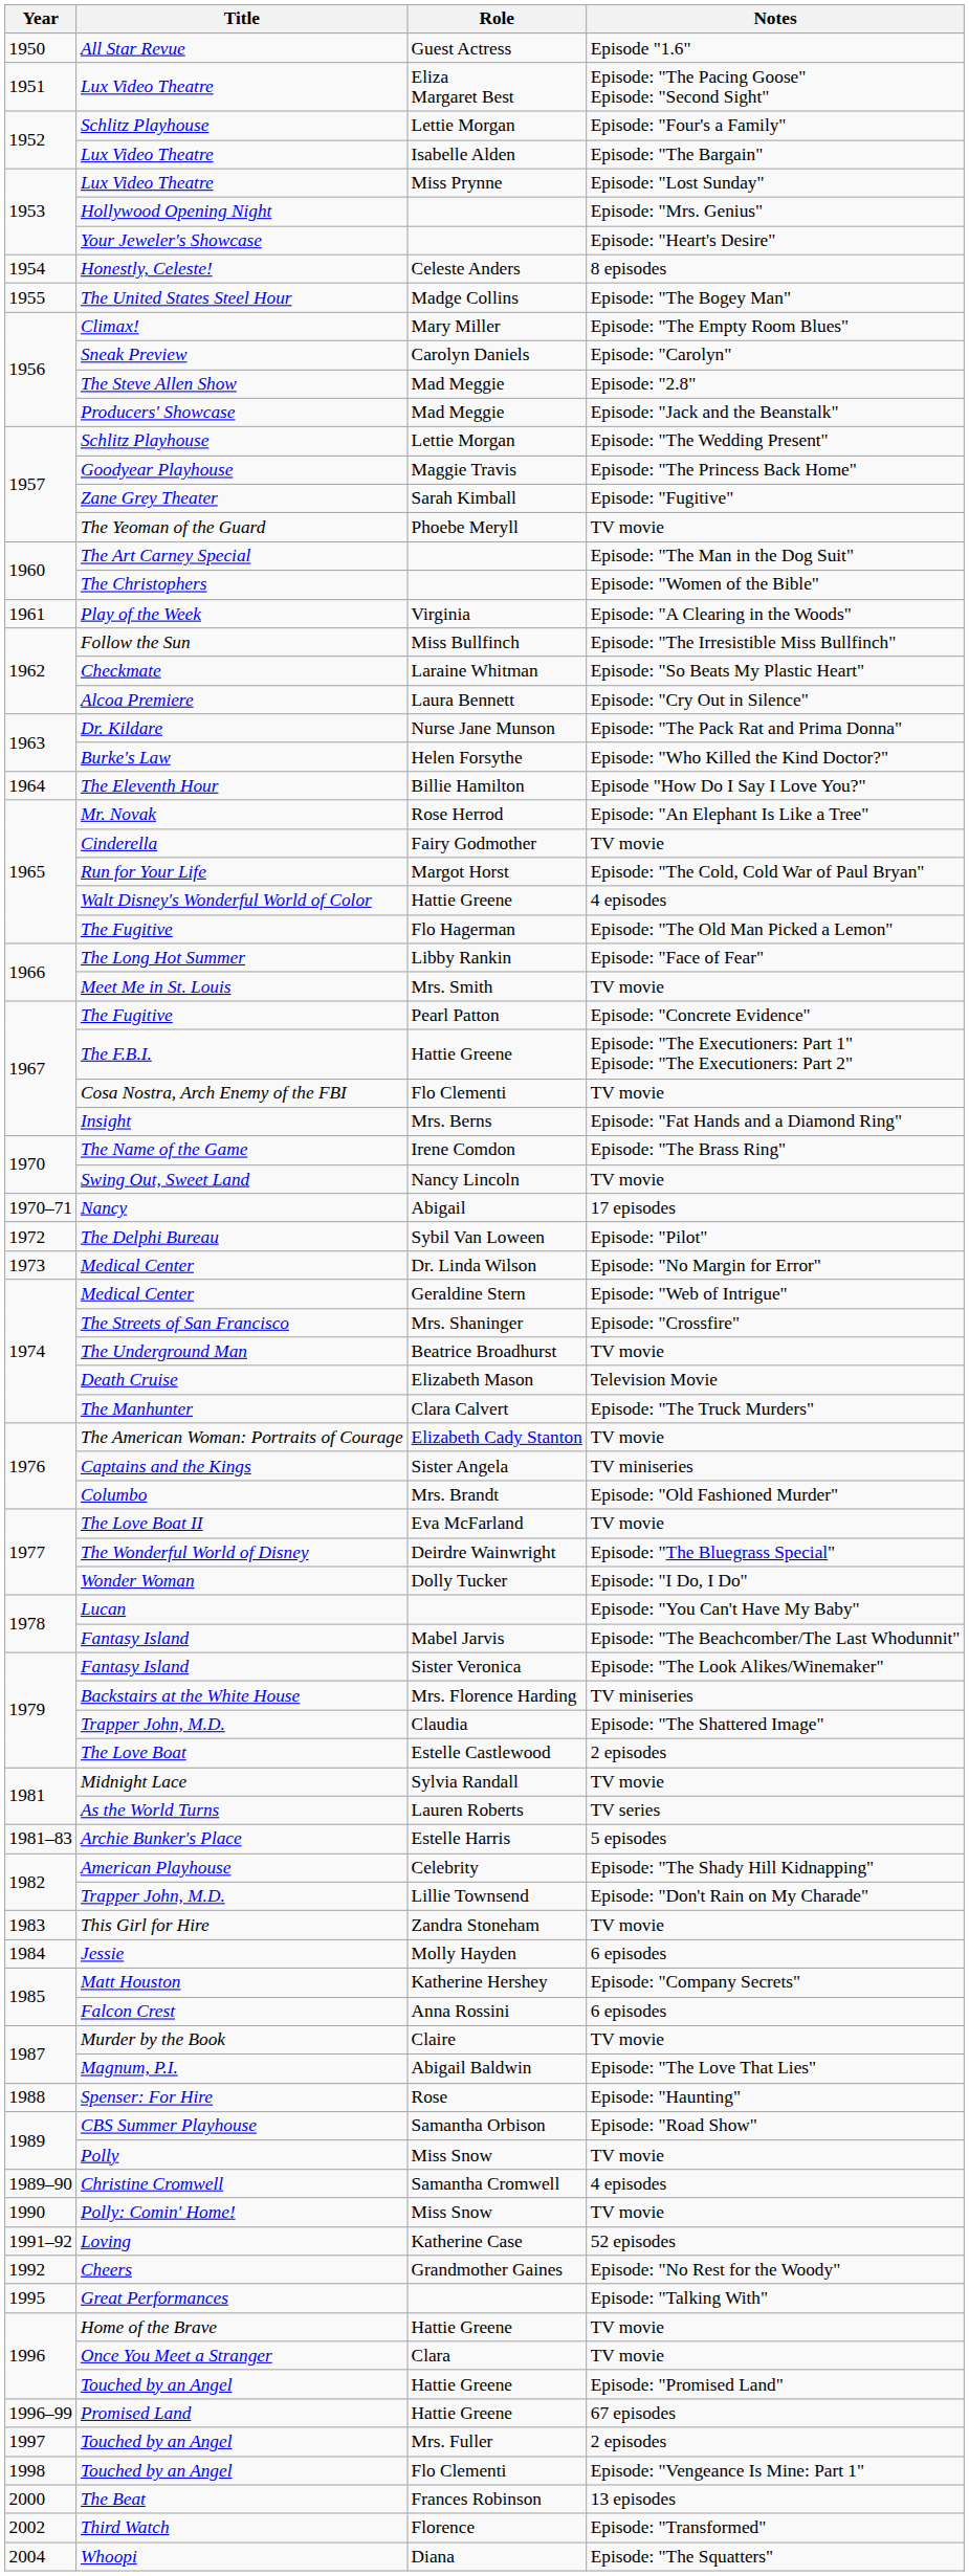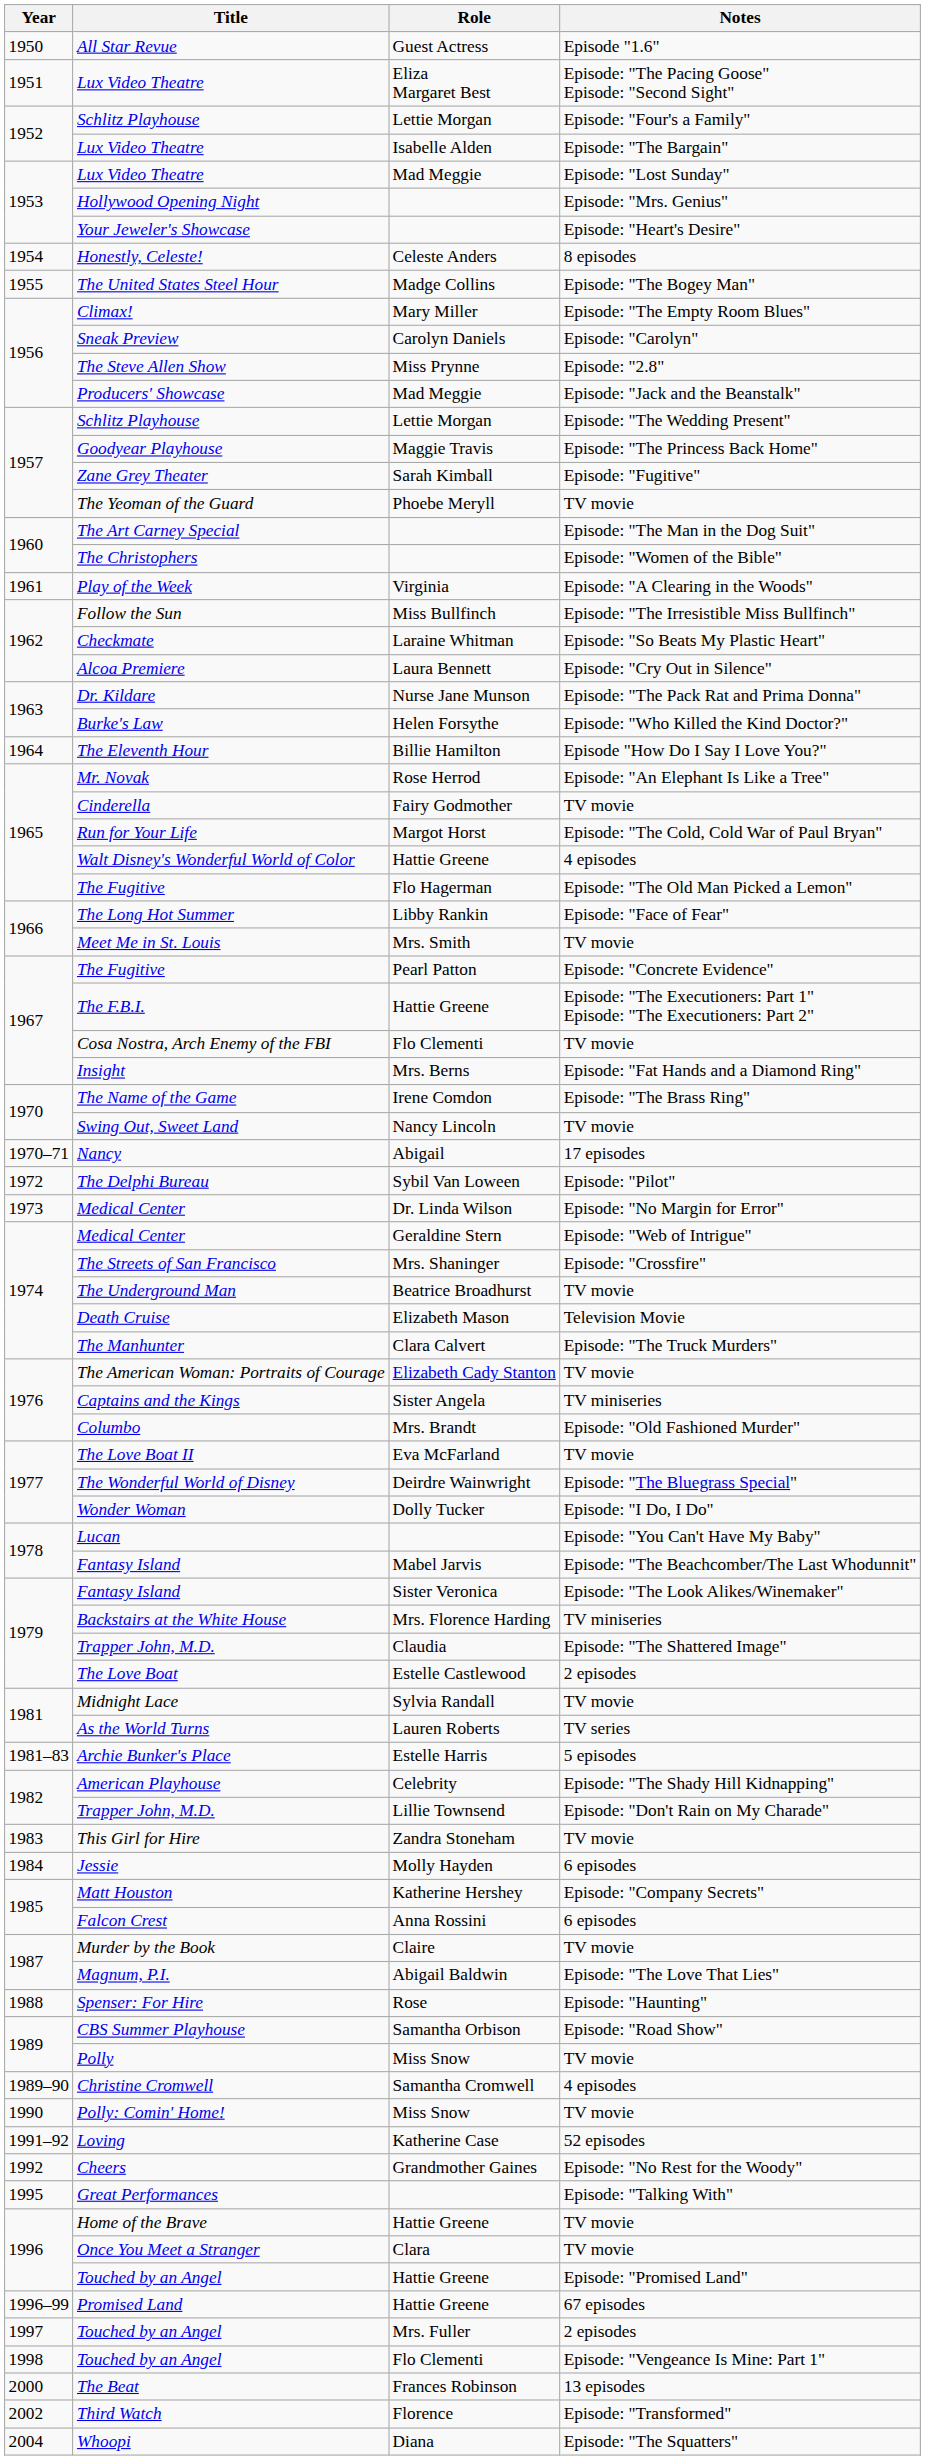Lux Video Theatre / Episode: "Lost Sunday" | Role: Miss Prynne -> Mad Meggie
The Steve Allen Show | Role: Mad Meggie -> Miss Prynne
